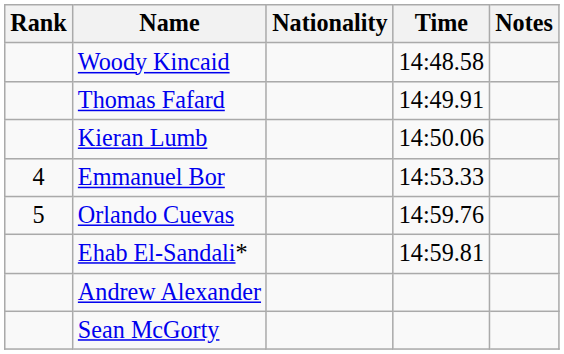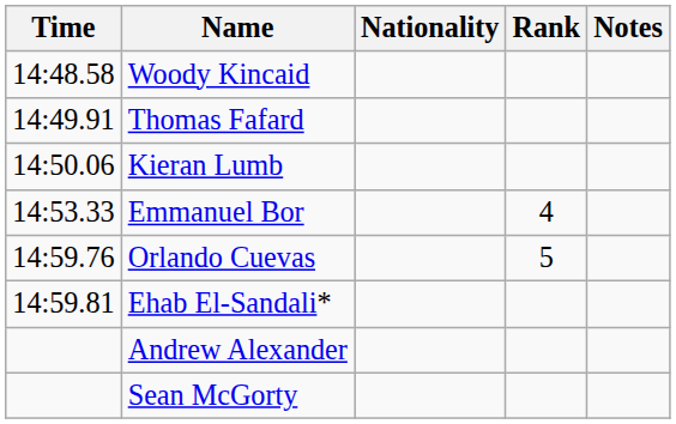columns swapped: Rank <-> Time
